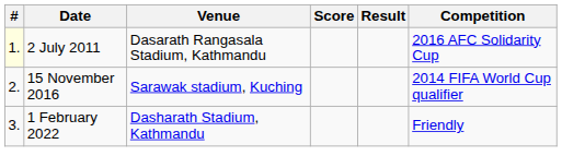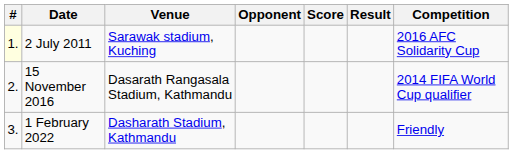+ column: Opponent
2 July 2011 | Venue: Dasarath Rangasala Stadium, Kathmandu -> Sarawak stadium, Kuching
15 November 2016 | Venue: Sarawak stadium, Kuching -> Dasarath Rangasala Stadium, Kathmandu
